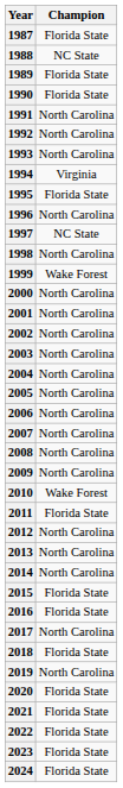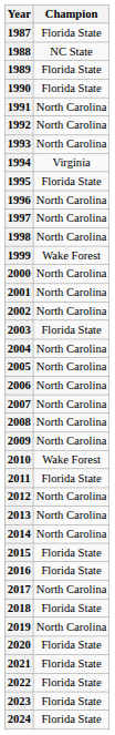1997 | Champion: NC State -> North Carolina
2003 | Champion: North Carolina -> Florida State
